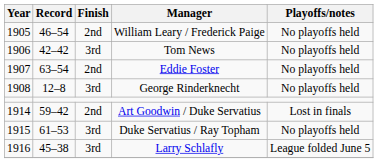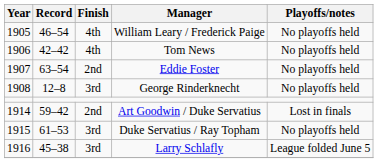William Leary / Frederick Paige | Finish: 2nd -> 4th
Tom News | Finish: 3rd -> 4th
